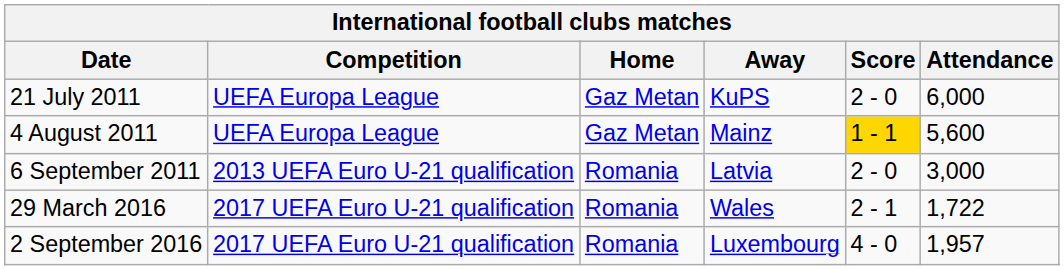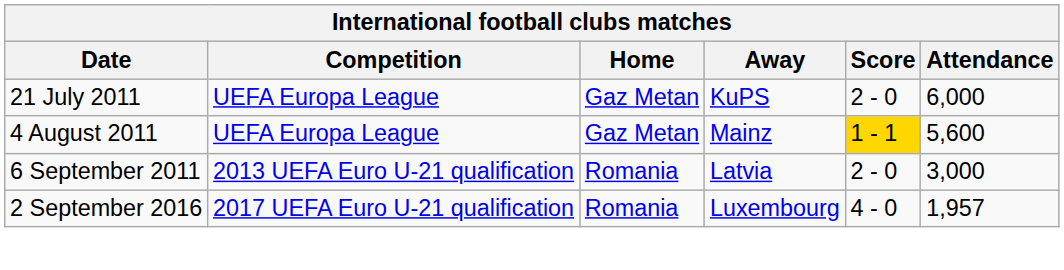- row: 29 March 2016 | 2017 UEFA Euro U-21 qualification | Romania | Wales | 2 - 1 | 1,722
